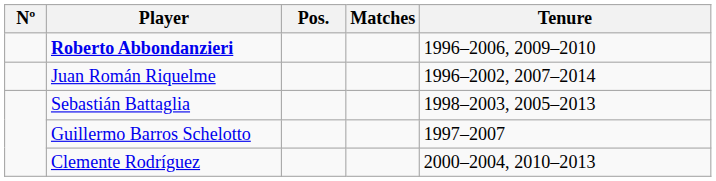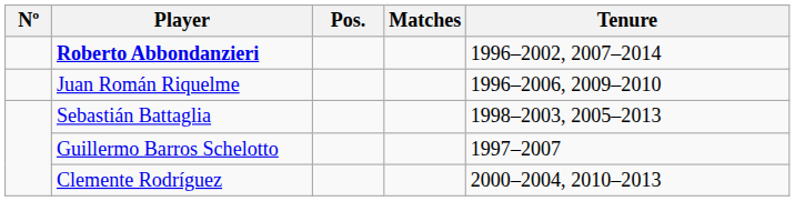Roberto Abbondanzieri | Tenure: 1996–2006, 2009–2010 -> 1996–2002, 2007–2014
Juan Román Riquelme | Tenure: 1996–2002, 2007–2014 -> 1996–2006, 2009–2010
